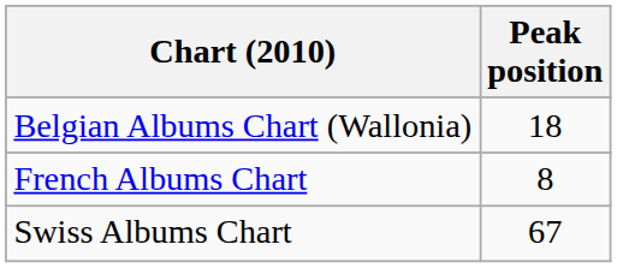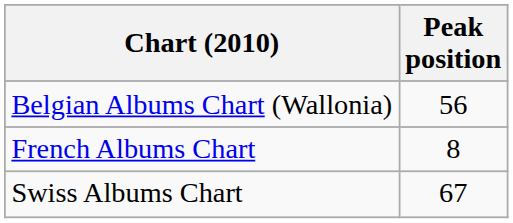Belgian Albums Chart (Wallonia) | Peak position: 18 -> 56
